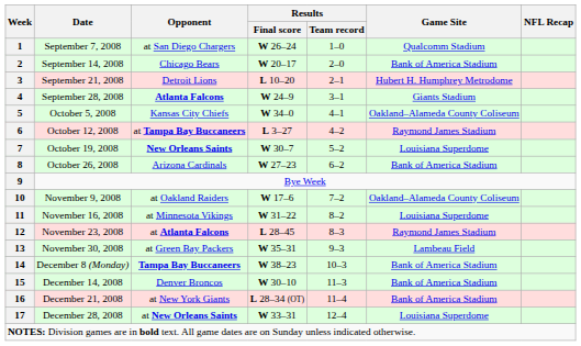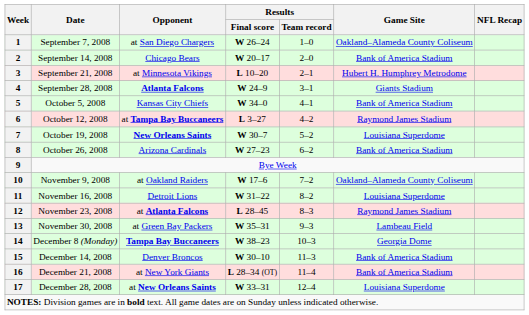1 | Game Site: Qualcomm Stadium -> Oakland–Alameda County Coliseum
3 | Opponent: Detroit Lions -> at Minnesota Vikings
5 | Game Site: Oakland–Alameda County Coliseum -> Bank of America Stadium
11 | Opponent: at Minnesota Vikings -> Detroit Lions
14 | Game Site: Bank of America Stadium -> Georgia Dome
